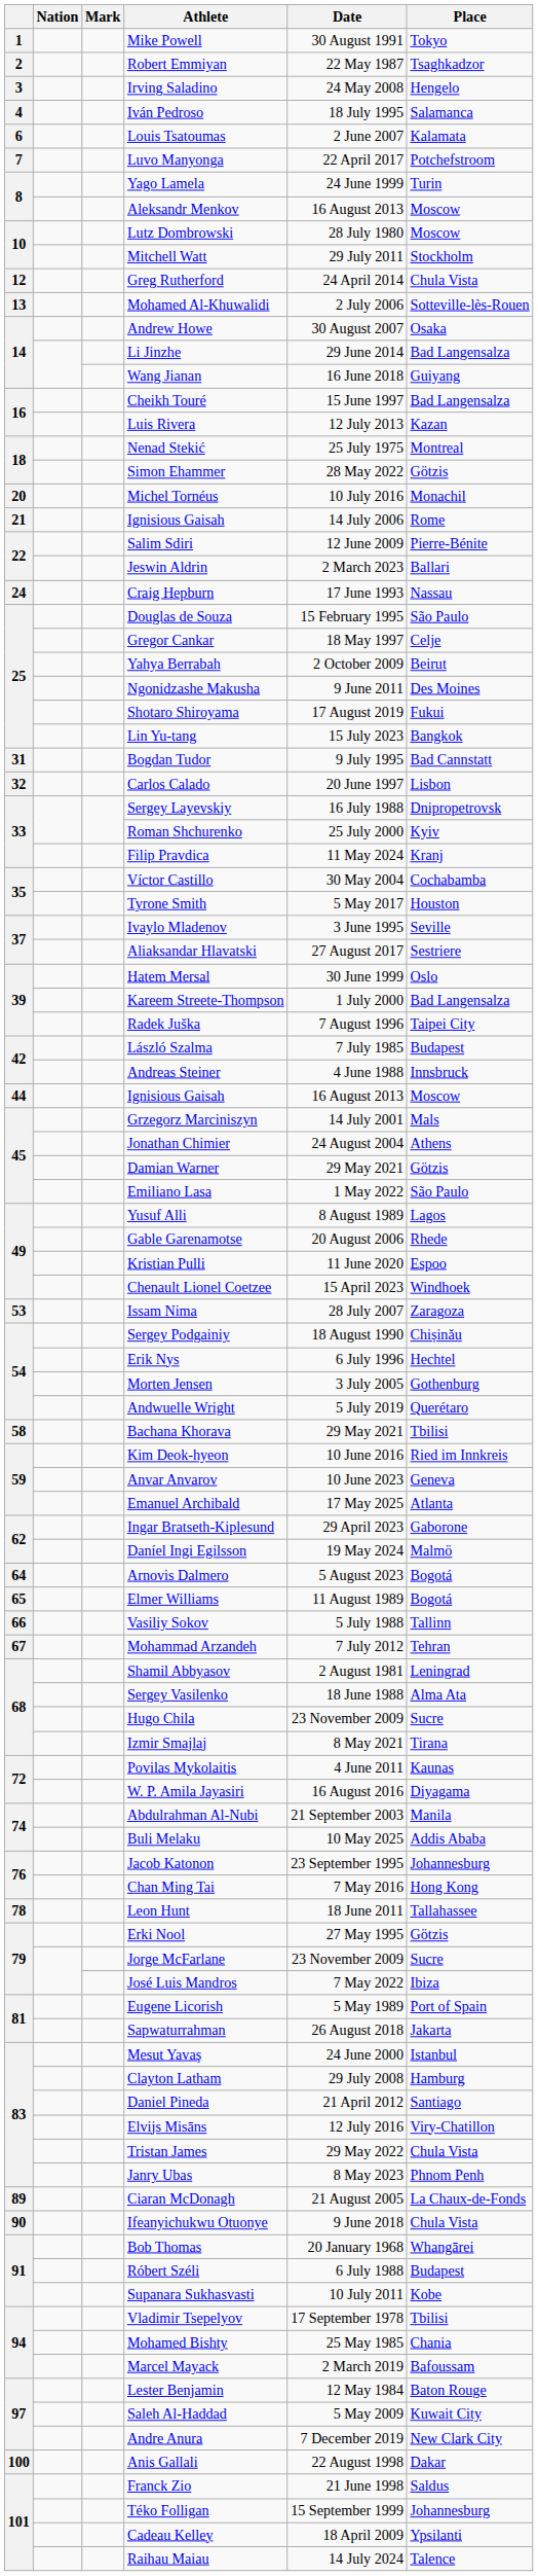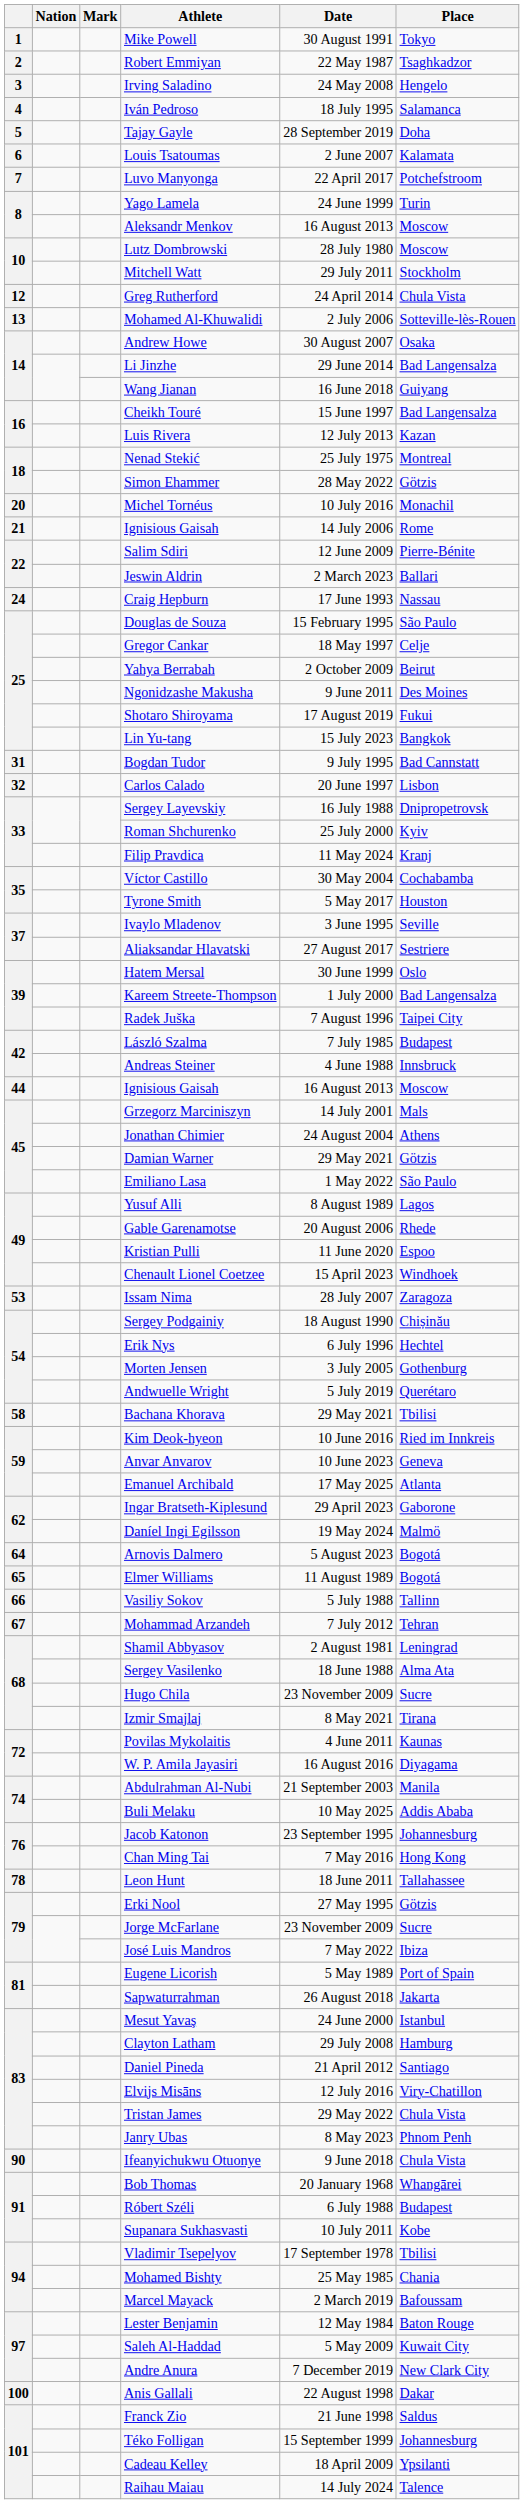+ row: 5 | Tajay Gayle | 28 September 2019 | Doha
- row: 89 | Ciaran McDonagh | 21 August 2005 | La Chaux-de-Fonds
